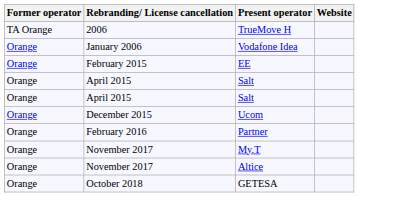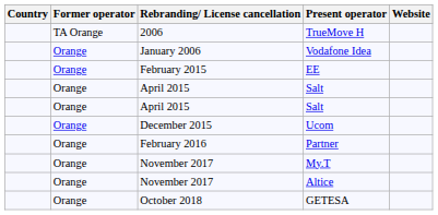+ column: Country
